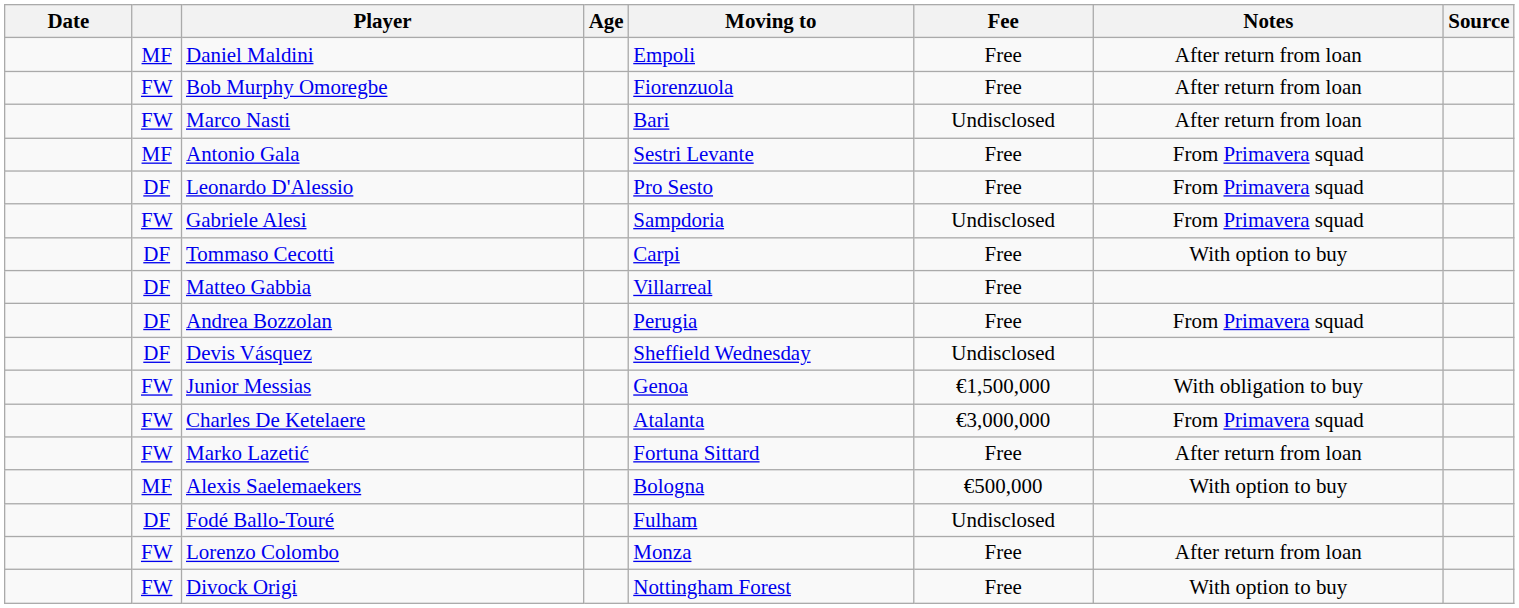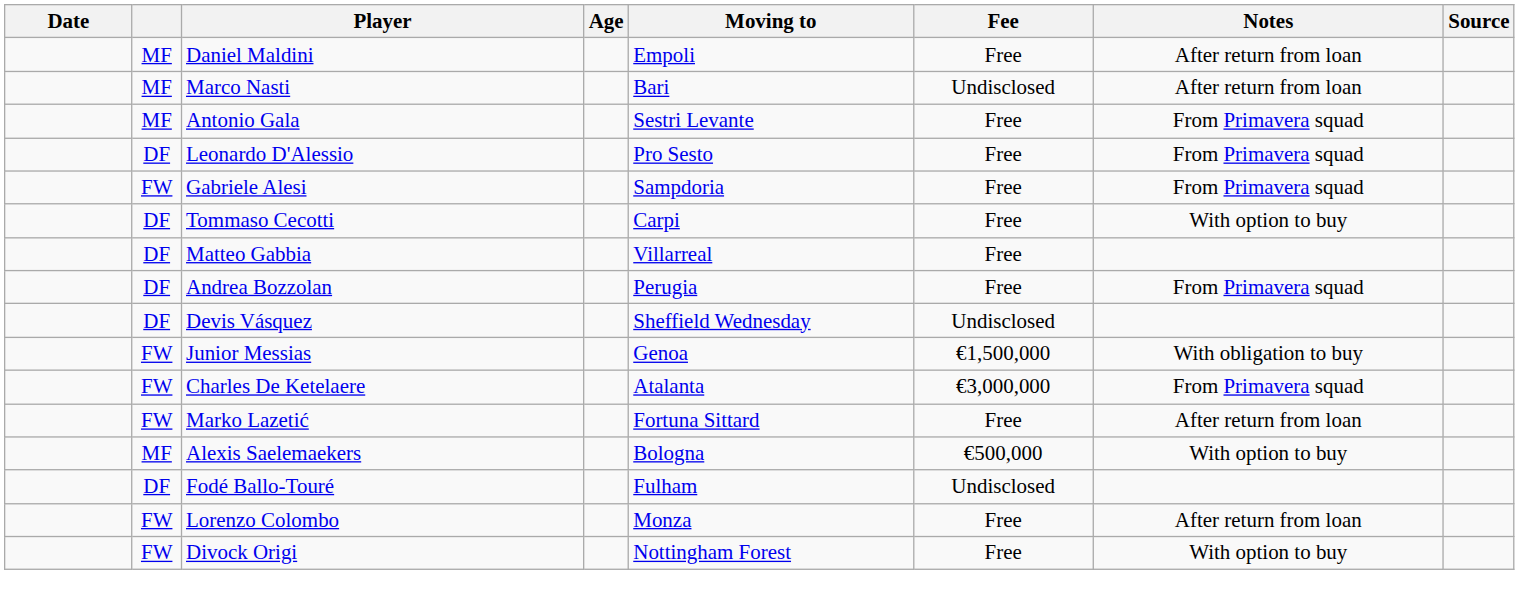- row: FW | Bob Murphy Omoregbe | Fiorenzuola | Free | After return from loan
Marco Nasti | column 2: FW -> MF
Gabriele Alesi | Fee: Undisclosed -> Free
